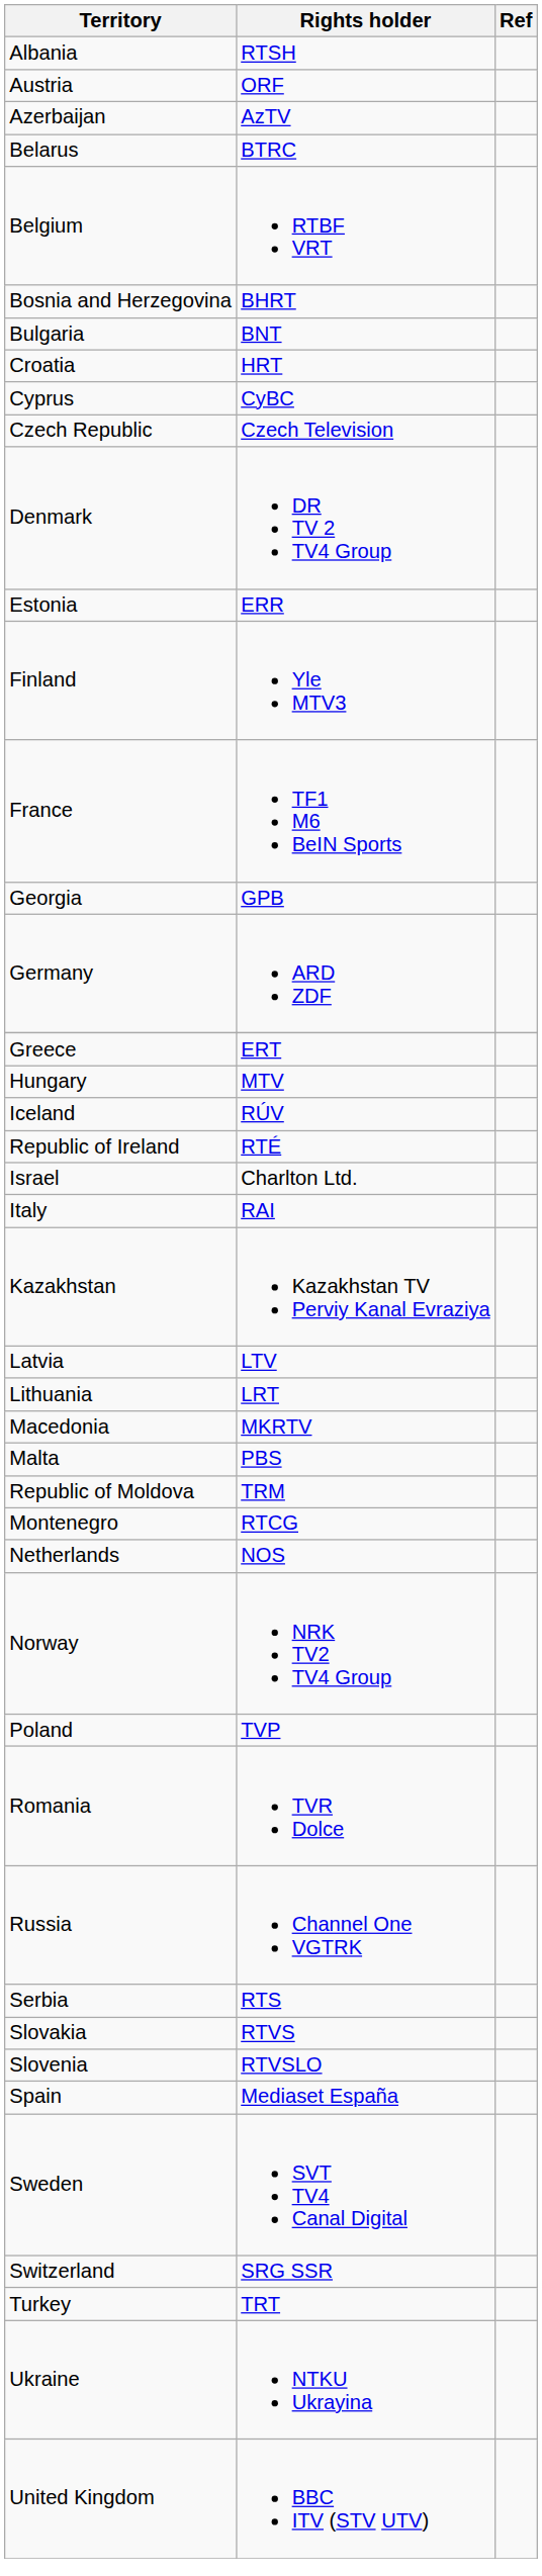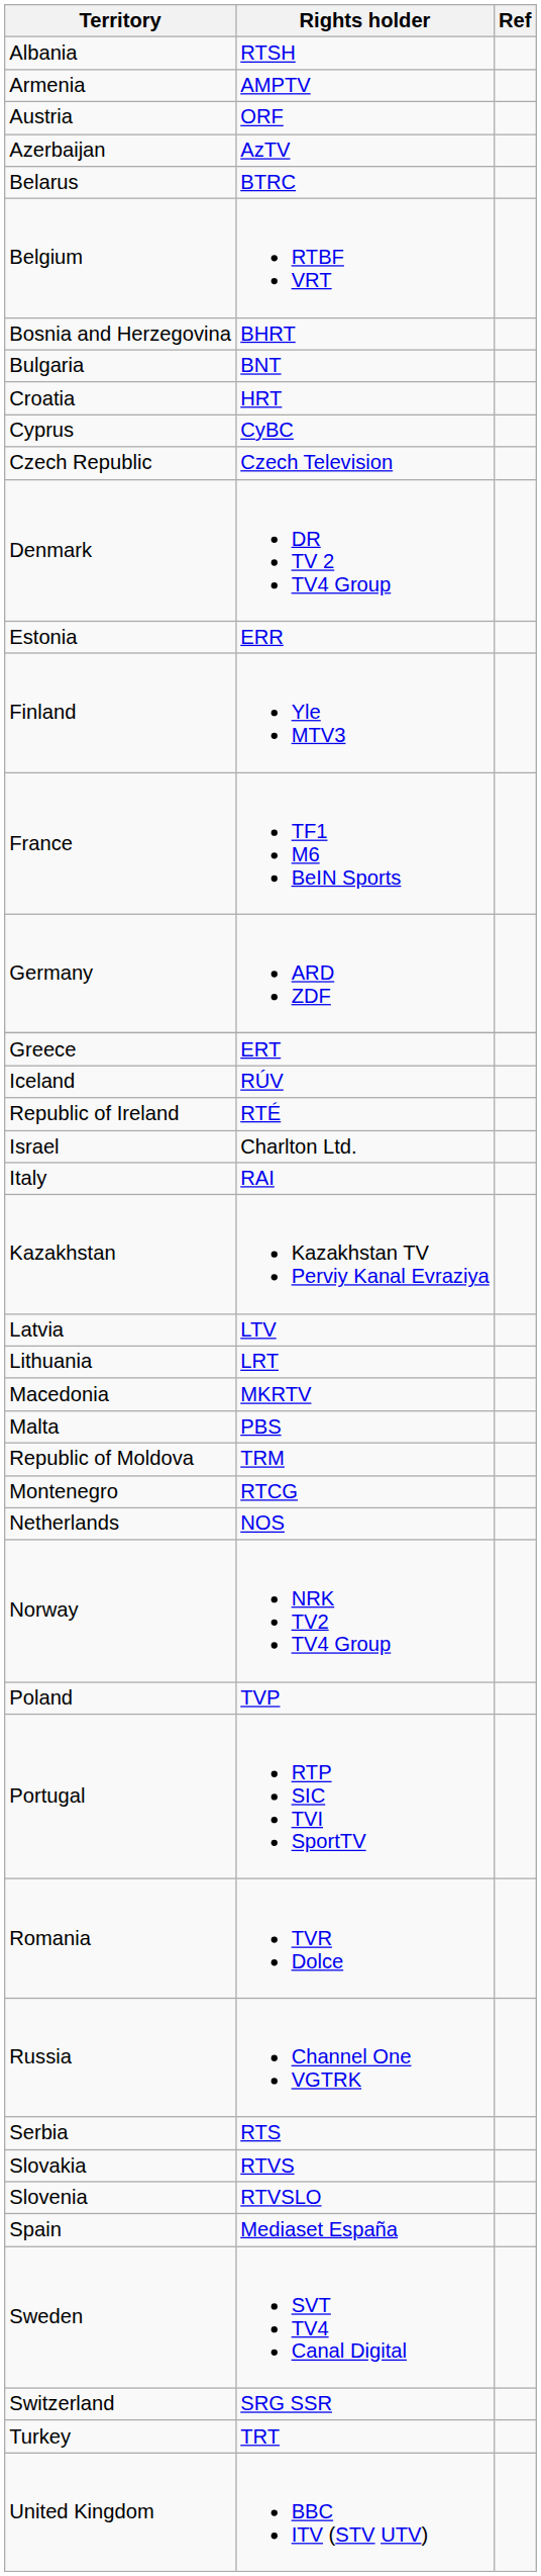+ row: Armenia | AMPTV
- row: Georgia | GPB
- row: Hungary | MTV
+ row: Portugal | RTP SIC TVI SportTV
- row: Ukraine | NTKU Ukrayina
